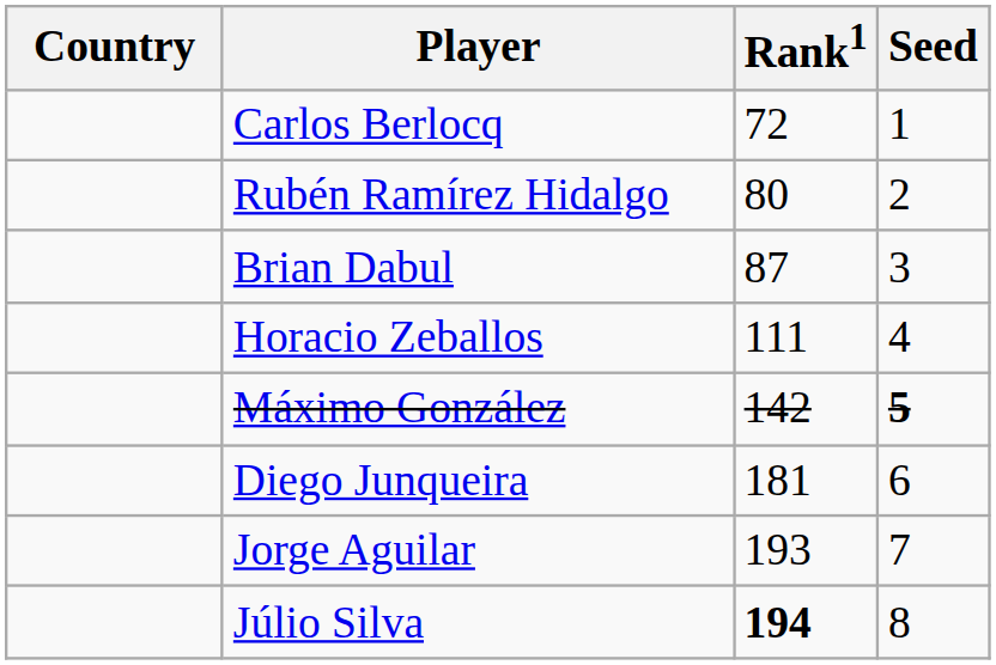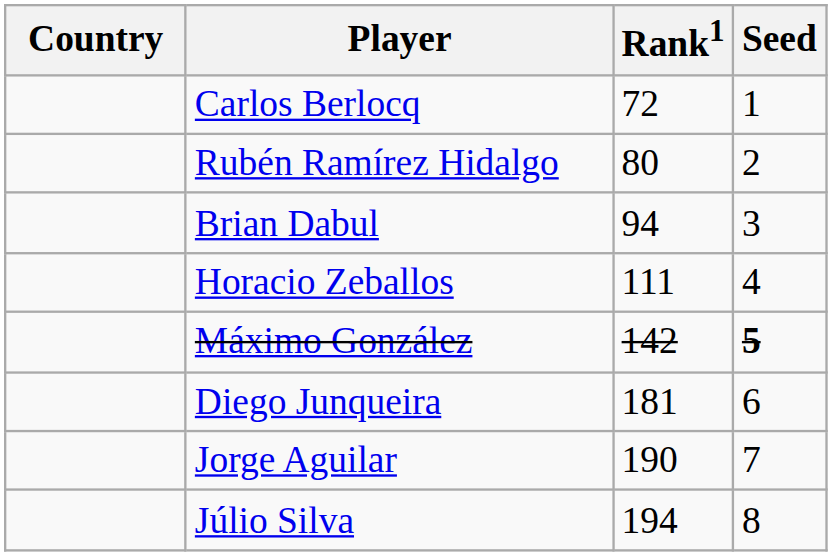Brian Dabul | Rank1: 87 -> 94
Jorge Aguilar | Rank1: 193 -> 190
Júlio Silva | Rank1: bold -> normal
